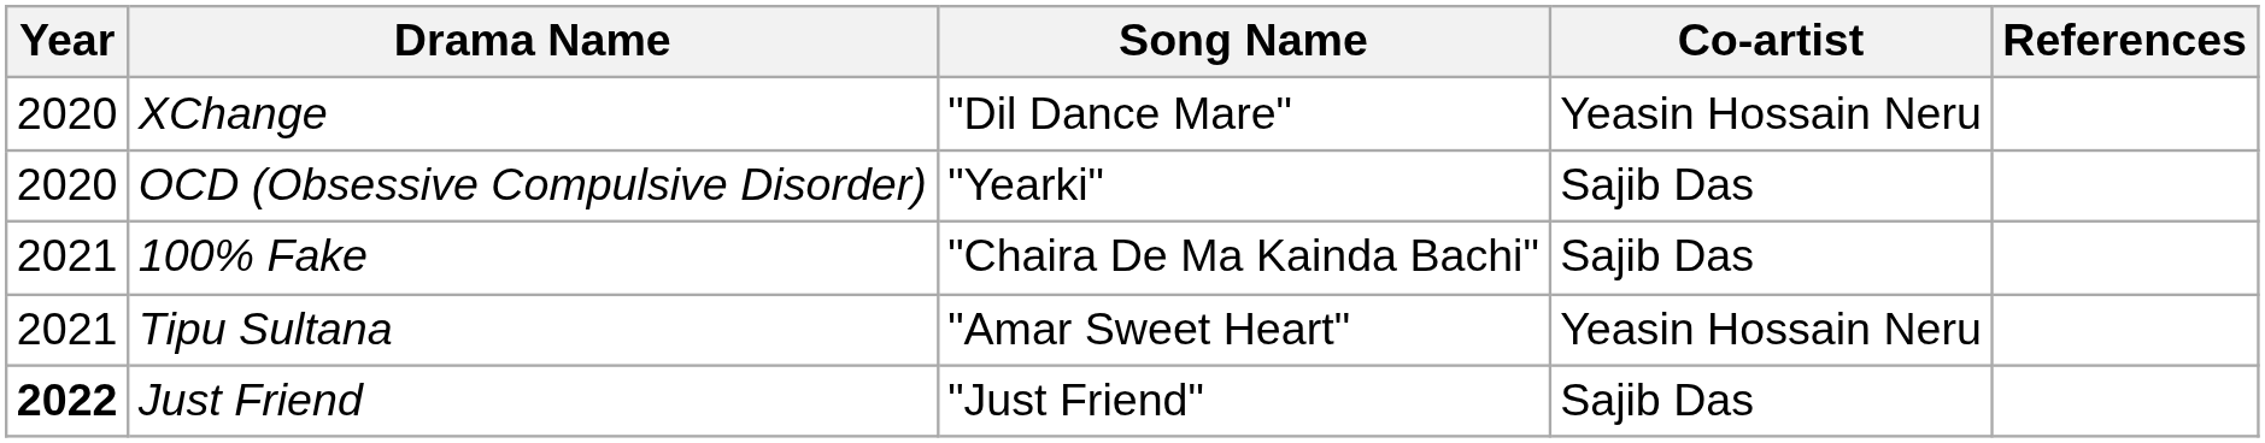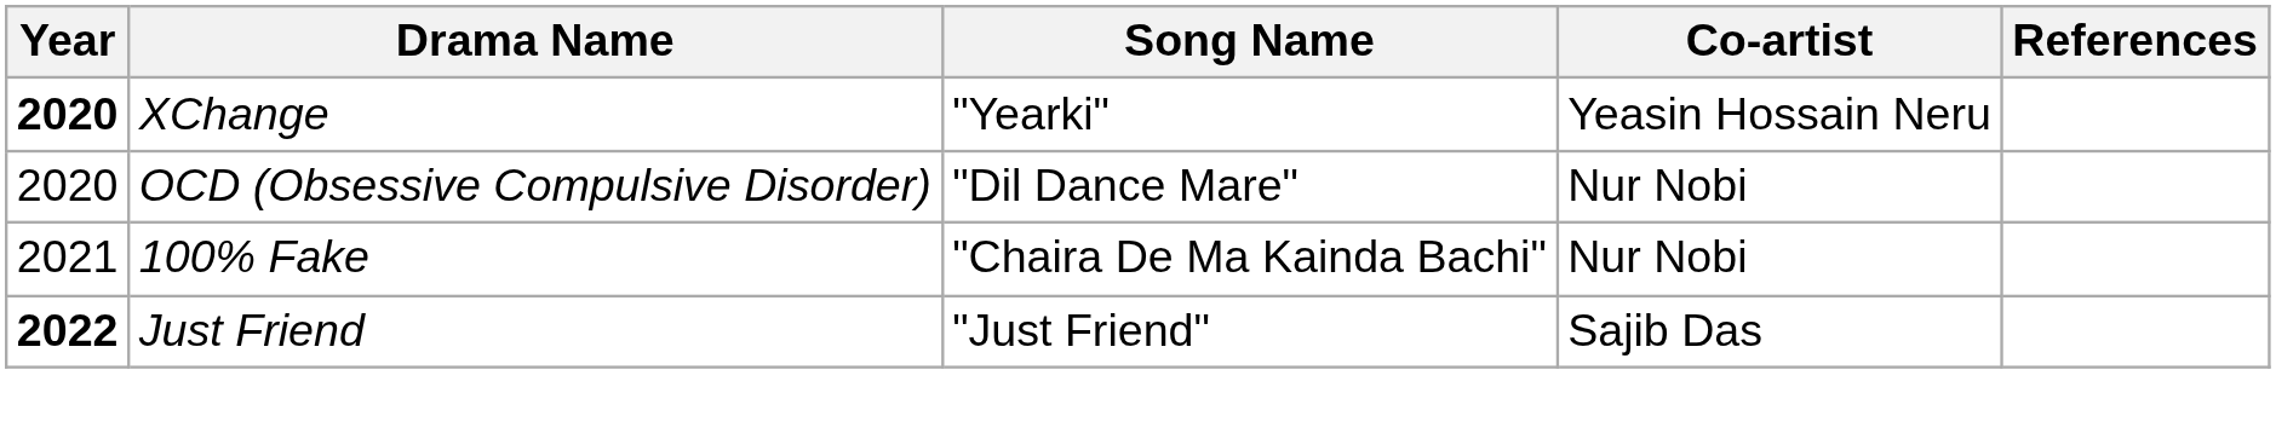XChange | Year: normal -> bold
XChange | Song Name: "Dil Dance Mare" -> "Yearki"
OCD (Obsessive Compulsive Disorder) | Song Name: "Yearki" -> "Dil Dance Mare"
OCD (Obsessive Compulsive Disorder) | Co-artist: Sajib Das -> Nur Nobi
100% Fake | Co-artist: Sajib Das -> Nur Nobi
- row: 2021 | Tipu Sultana | "Amar Sweet Heart" | Yeasin Hossain Neru
